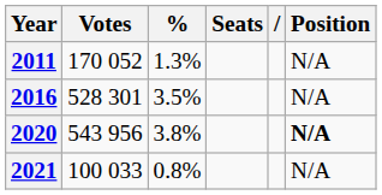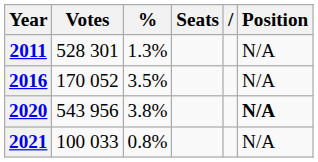2011 | Votes: 170 052 -> 528 301
2016 | Votes: 528 301 -> 170 052
